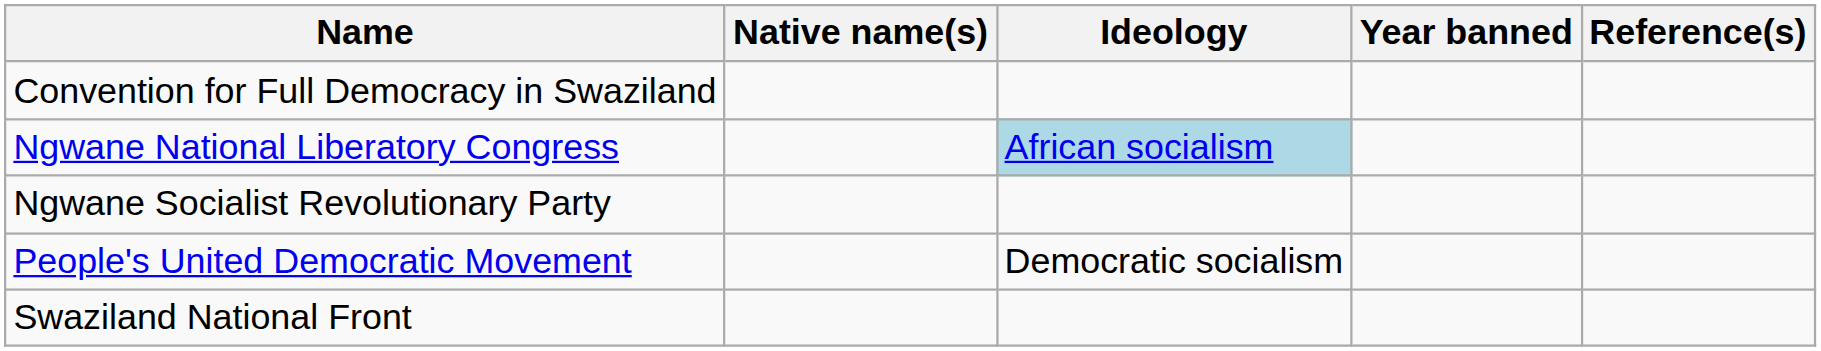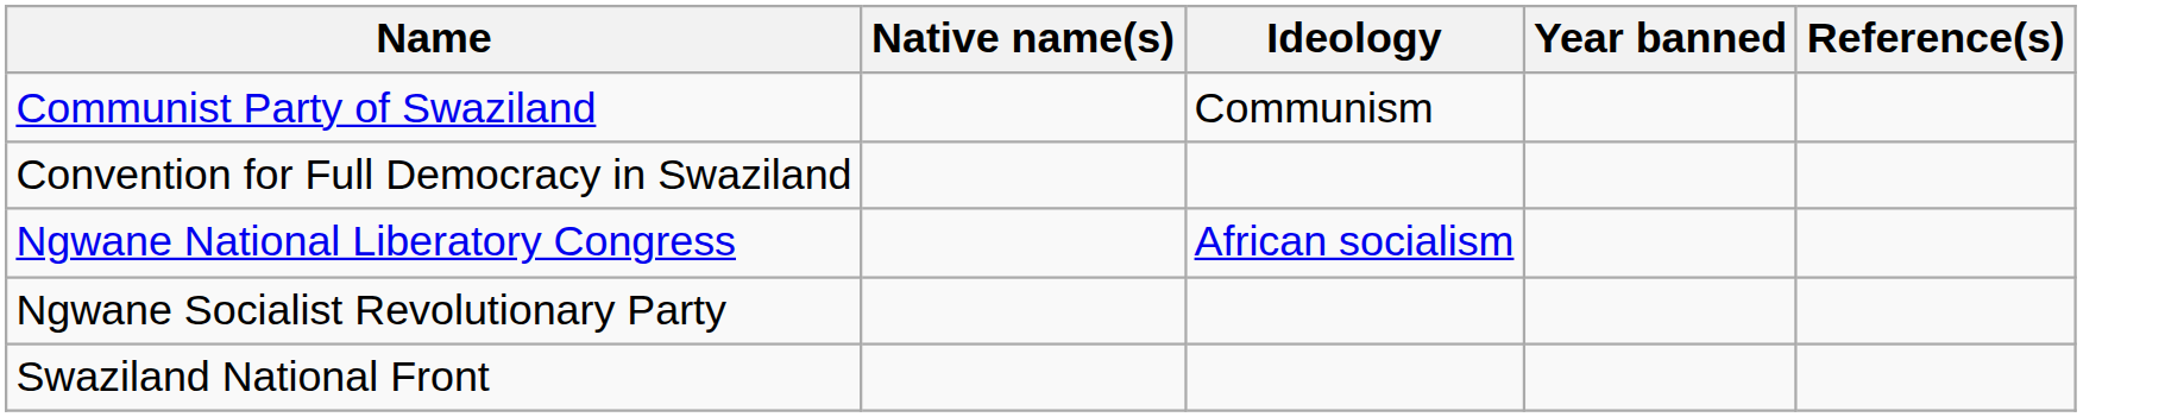+ row: Communist Party of Swaziland | Communism
Ngwane National Liberatory Congress | Ideology: lightblue background -> no background
- row: People's United Democratic Movement | Democratic socialism
